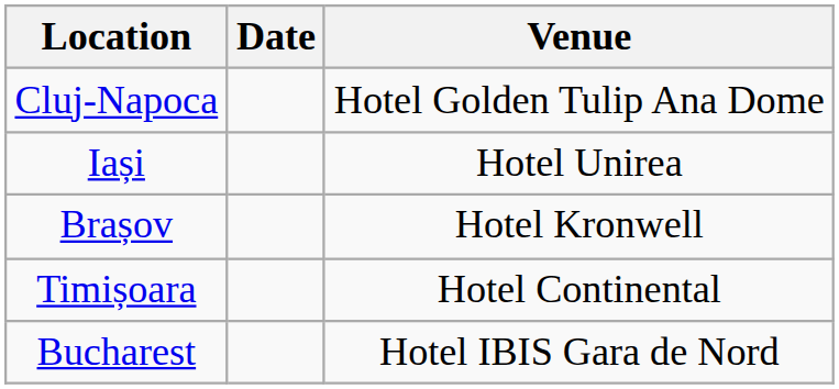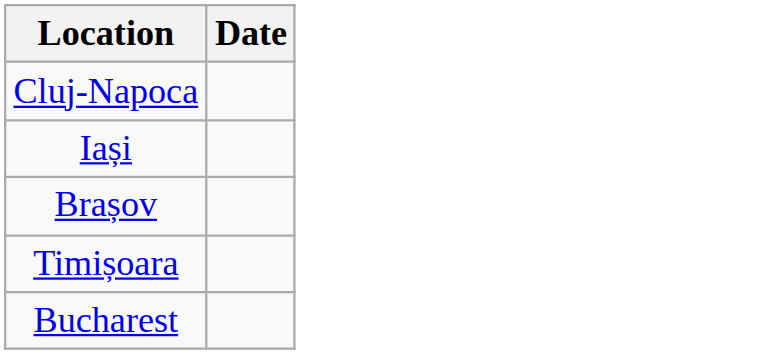- column: Venue | Hotel Golden Tulip Ana Dome | Hotel Unirea | Hotel Kronwell | Hotel Continental | Hotel IBIS Gara de Nord
